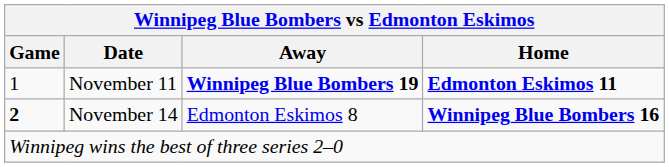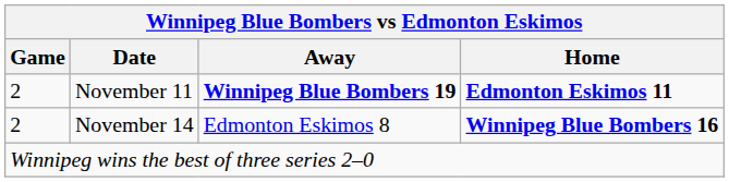November 11 | Game: 1 -> 2
November 14 | Game: bold -> normal
